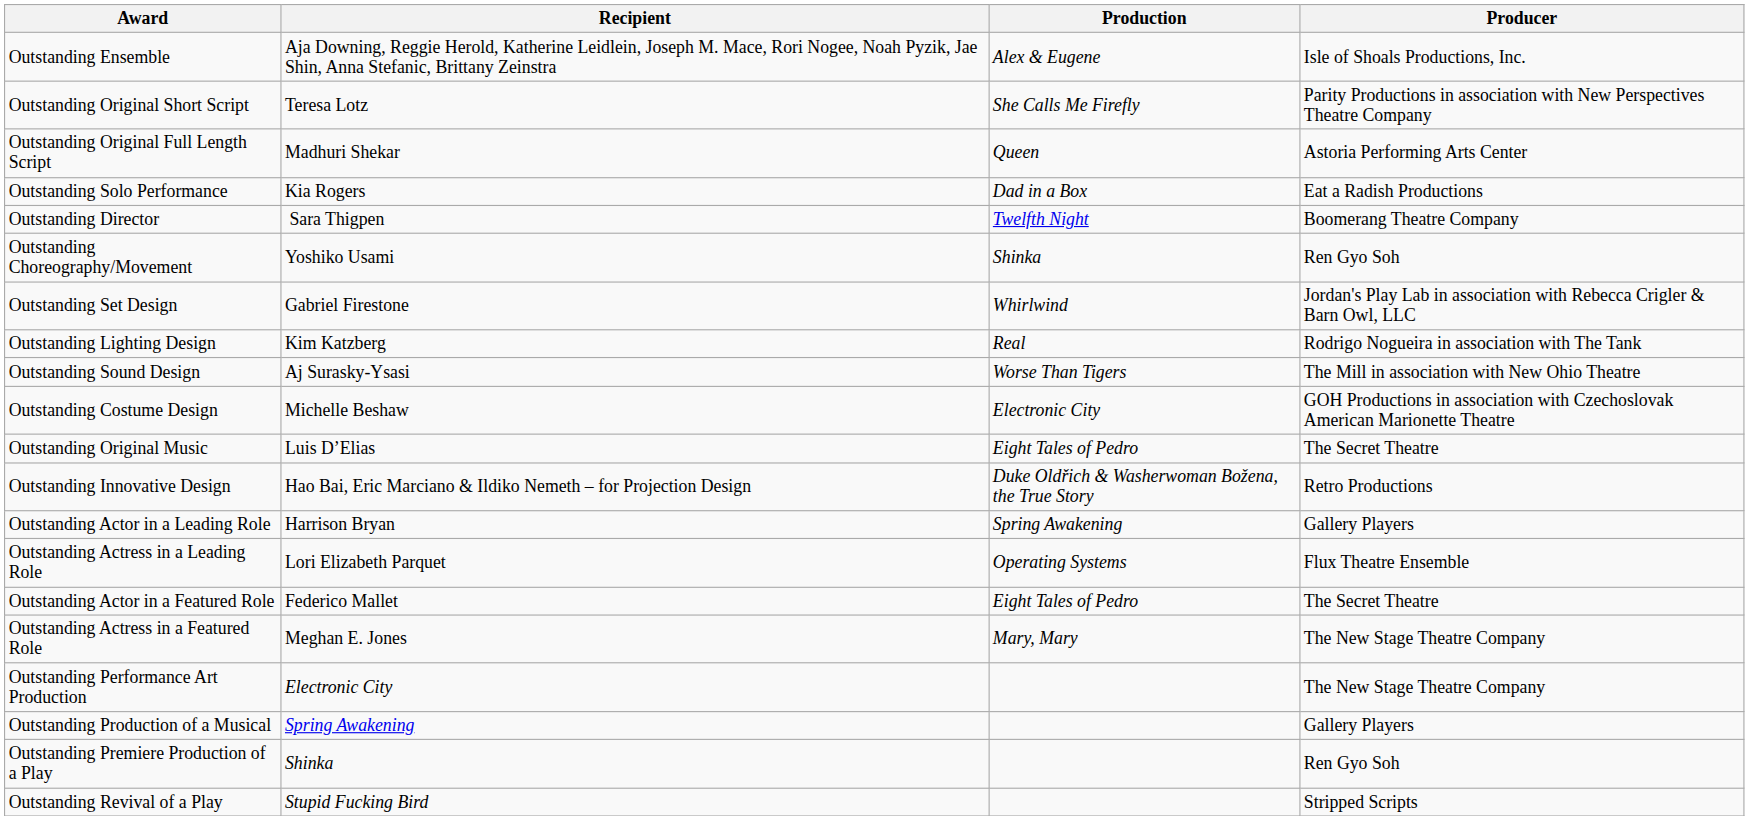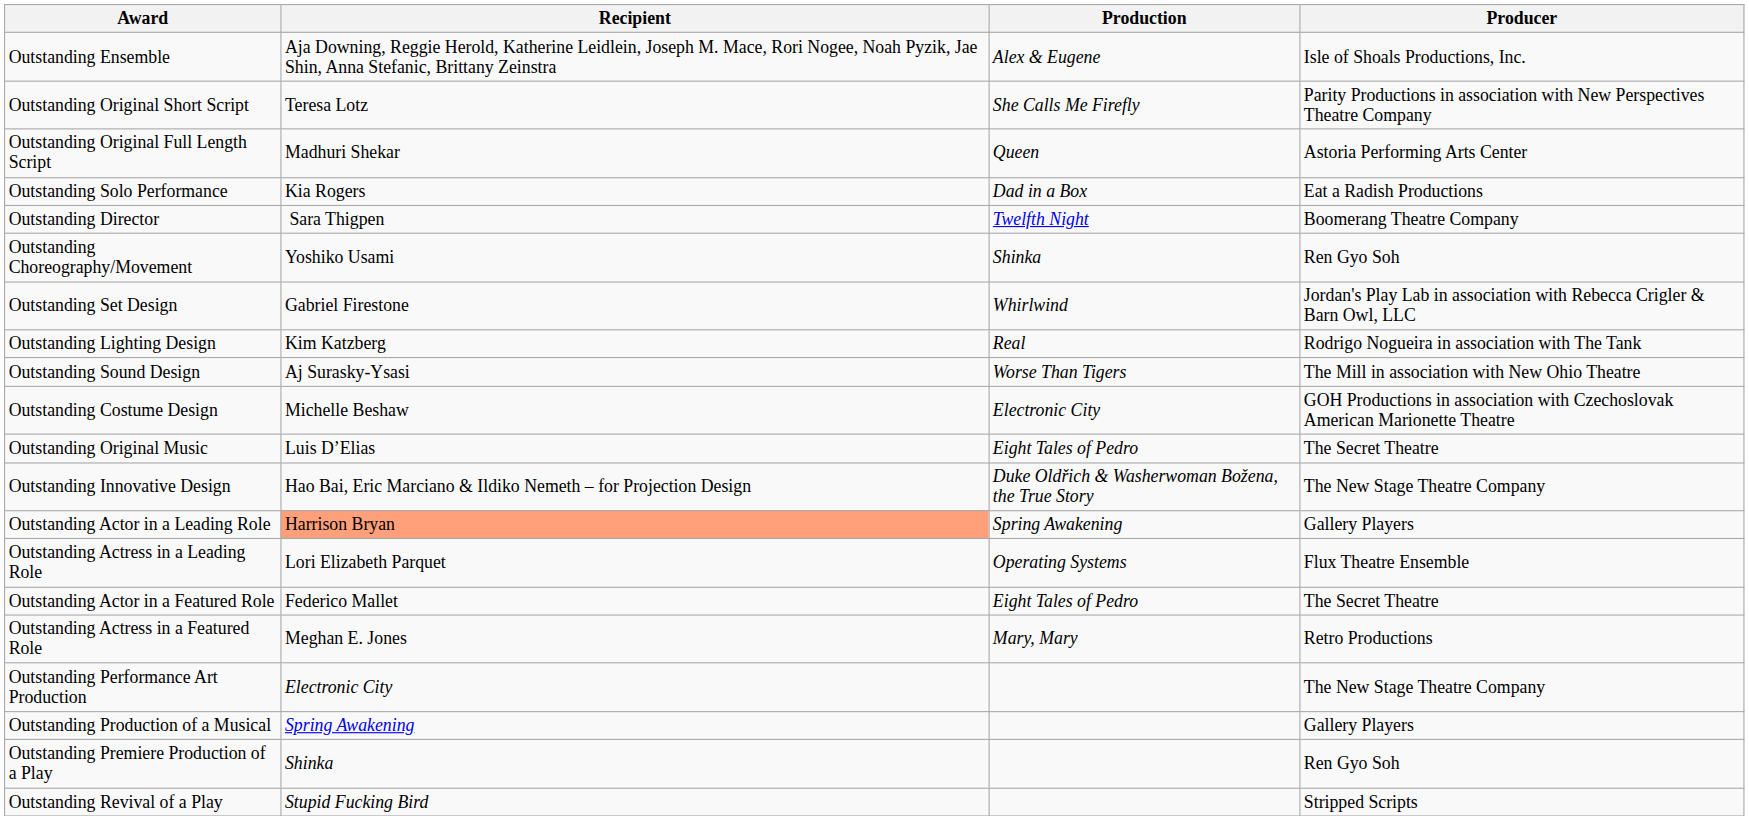Outstanding Innovative Design | Producer: Retro Productions -> The New Stage Theatre Company
Outstanding Actor in a Leading Role | Recipient: no background -> lightsalmon background
Outstanding Actress in a Featured Role | Producer: The New Stage Theatre Company -> Retro Productions
